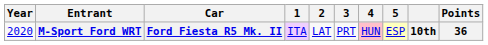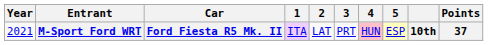M-Sport Ford WRT | Year: 2020 -> 2021
M-Sport Ford WRT | Points: 36 -> 37
